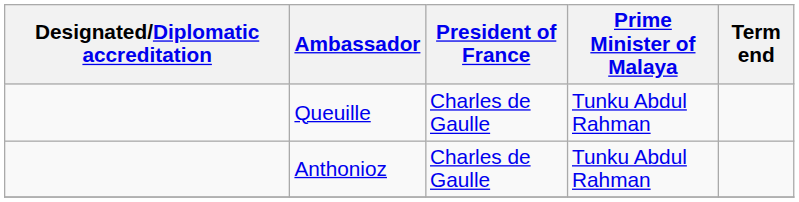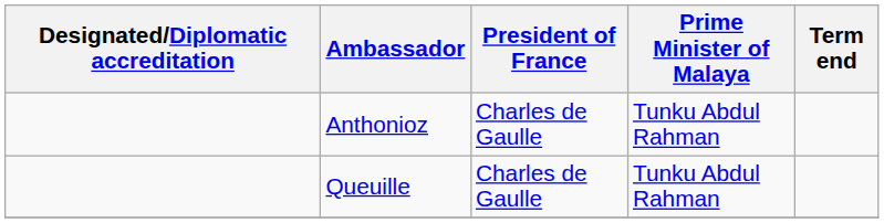rows swapped: Queuille <-> Anthonioz
